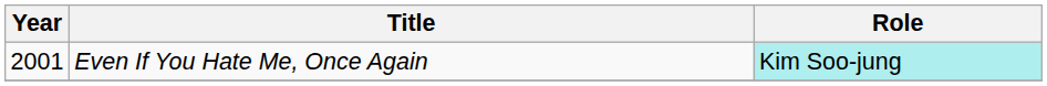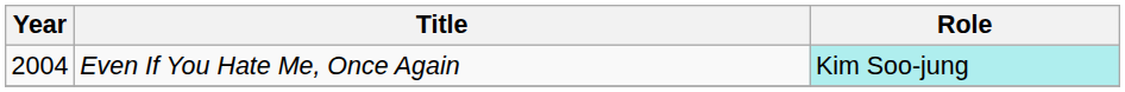Even If You Hate Me, Once Again | Year: 2001 -> 2004
